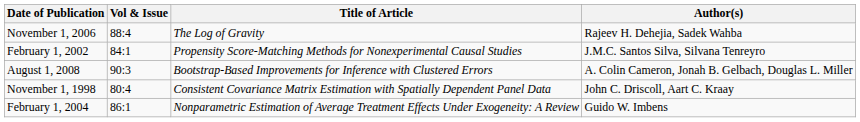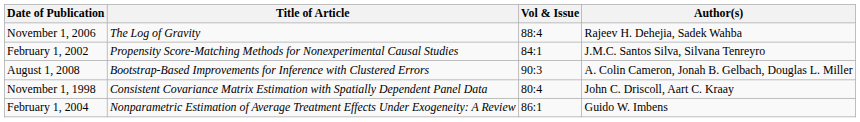columns swapped: Vol & Issue <-> Title of Article
